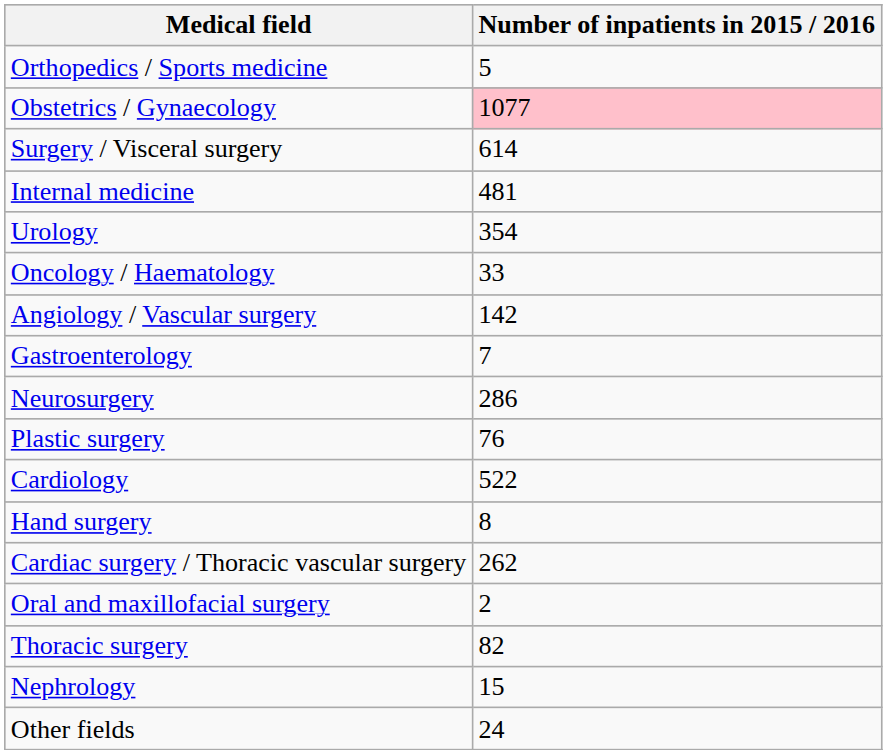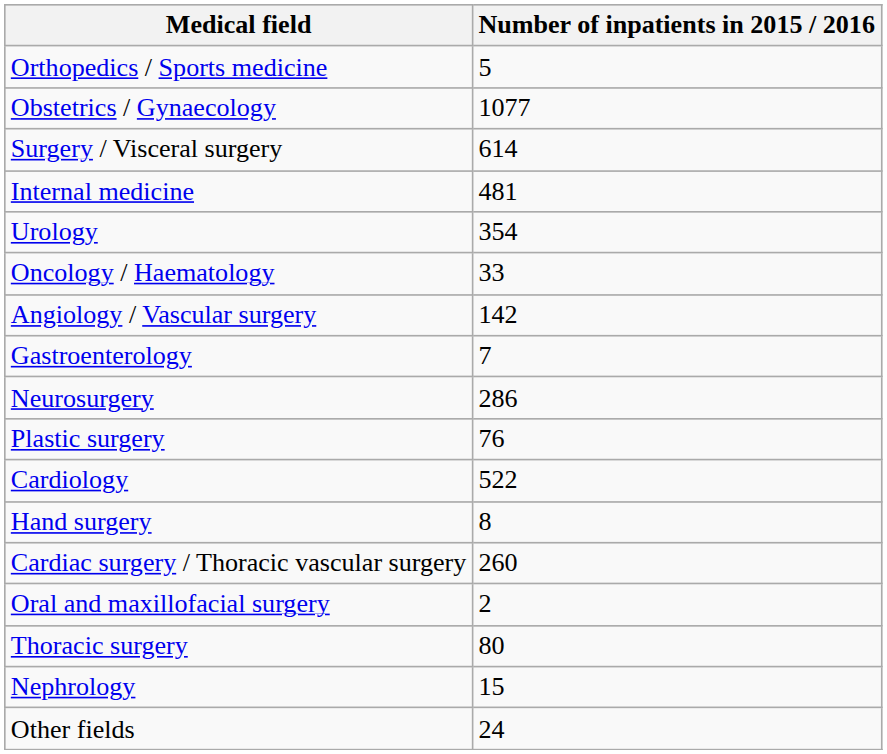Obstetrics / Gynaecology | Number of inpatients in 2015 / 2016: pink background -> no background
Cardiac surgery / Thoracic vascular surgery | Number of inpatients in 2015 / 2016: 262 -> 260
Thoracic surgery | Number of inpatients in 2015 / 2016: 82 -> 80
